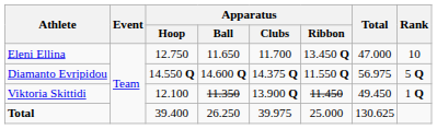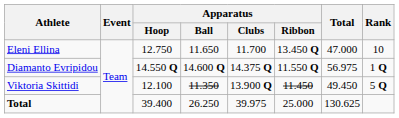Diamanto Evripidou | Rank: 5 Q -> 1 Q
Viktoria Skittidi | Rank: 1 Q -> 5 Q
